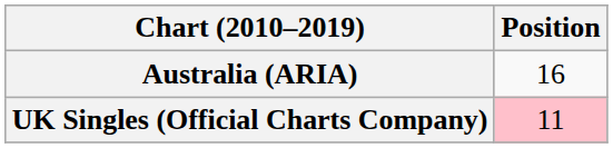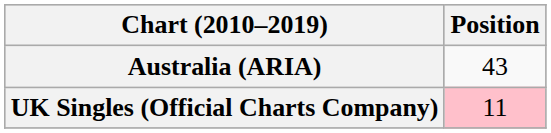Australia (ARIA) | Position: 16 -> 43
